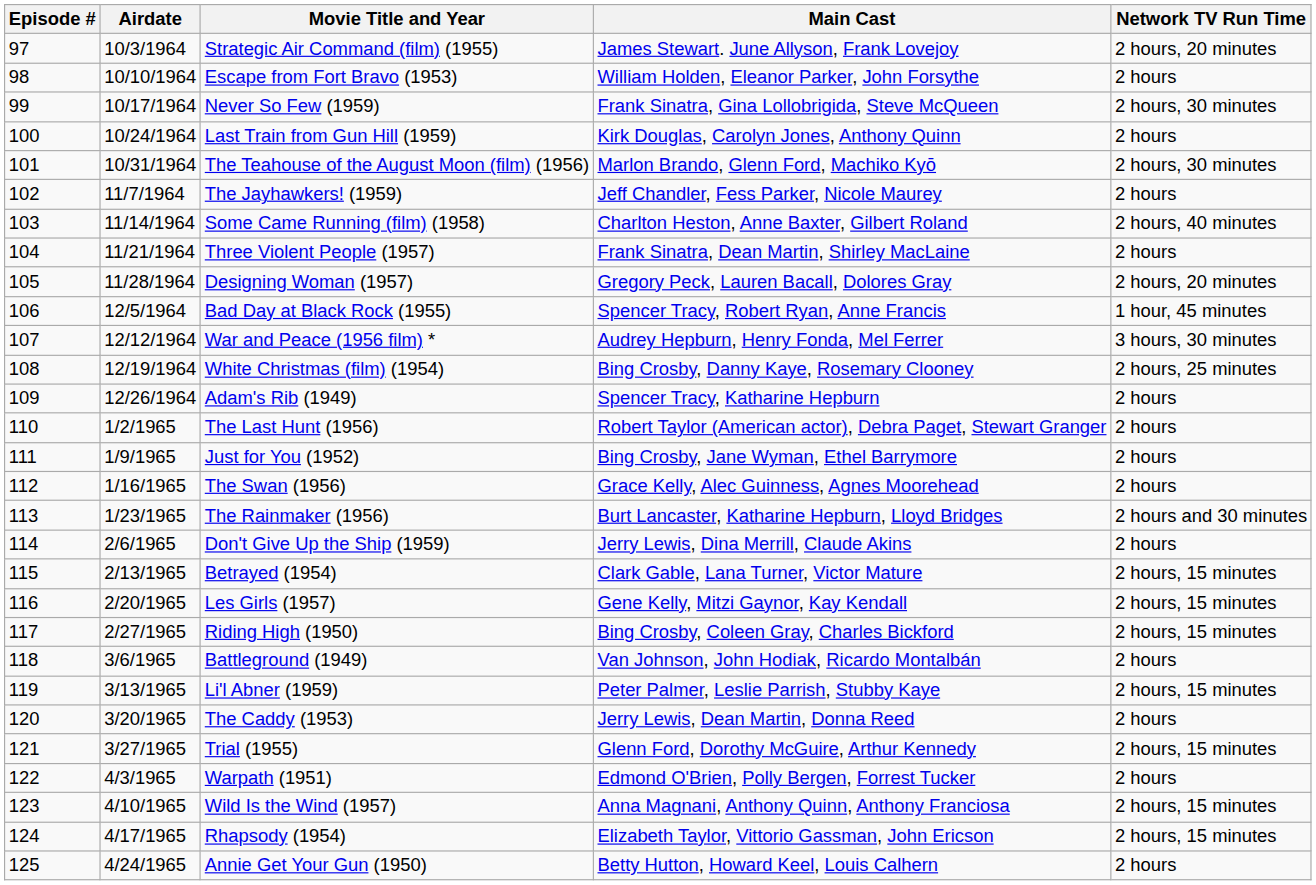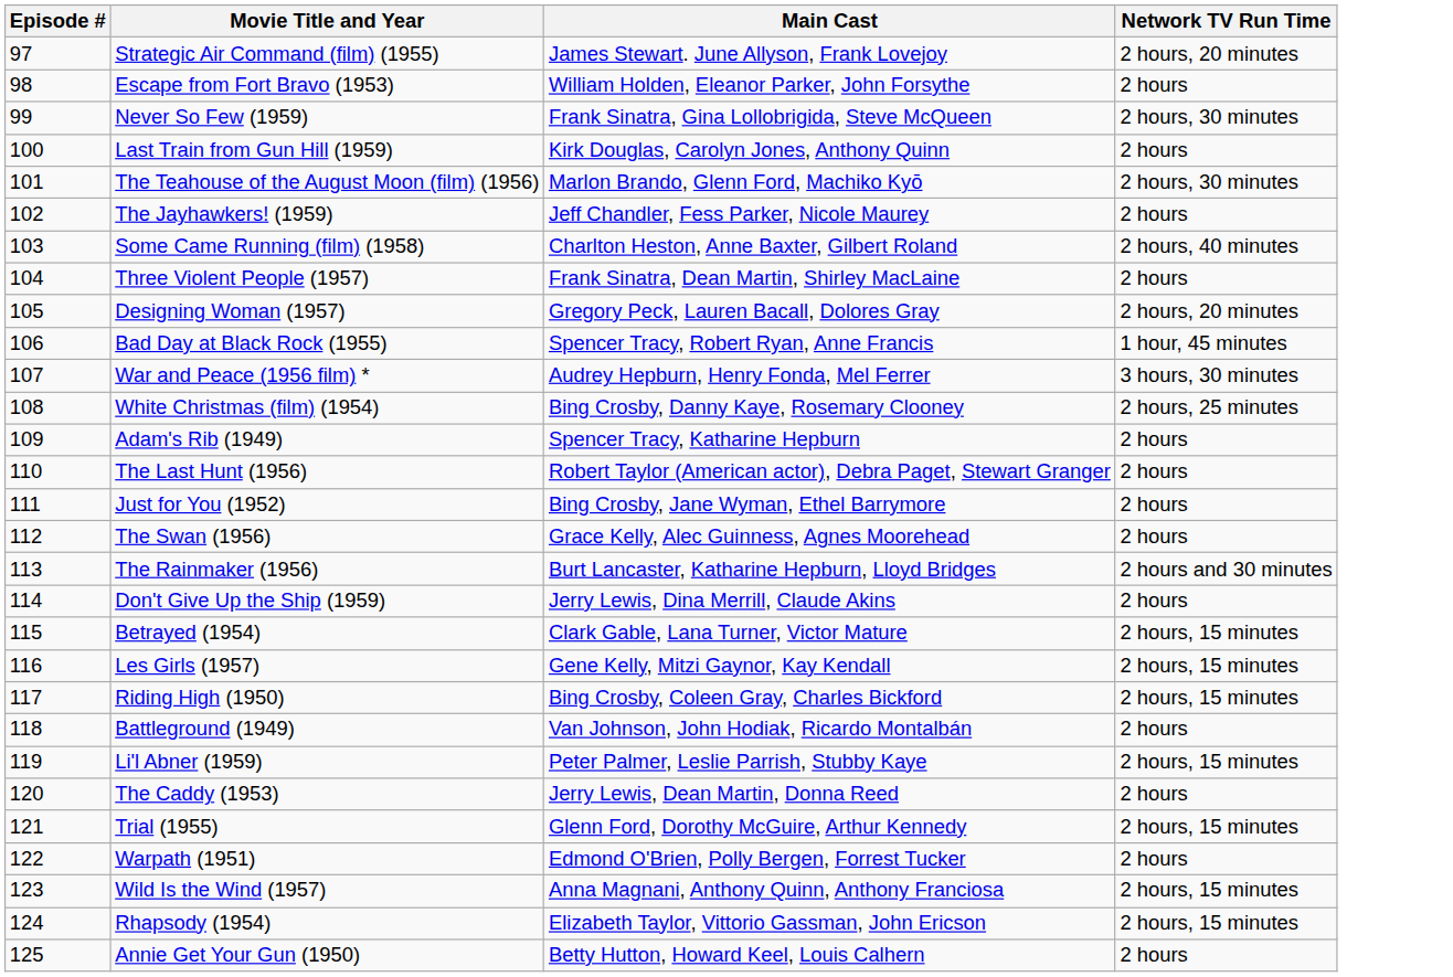- column: Airdate | 10/3/1964 | 10/10/1964 | 10/17/1964 | 10/24/1964 | 10/31/1964 | 11/7/1964 | 11/14/1964 | 11/21/1964 | 11/28/1964 | 12/5/1964 | 12/12/1964 | 12/19/1964 | 12/26/1964 | 1/2/1965 | 1/9/1965 | 1/16/1965 | 1/23/1965 | 2/6/1965 | 2/13/1965 | 2/20/1965 | 2/27/1965 | 3/6/1965 | 3/13/1965 | 3/20/1965 | 3/27/1965 | 4/3/1965 | 4/10/1965 | 4/17/1965 | 4/24/1965
